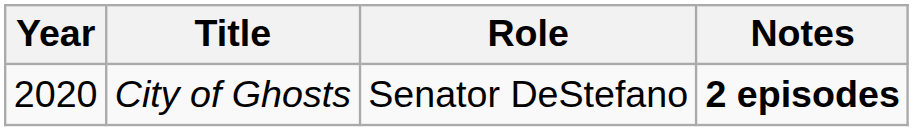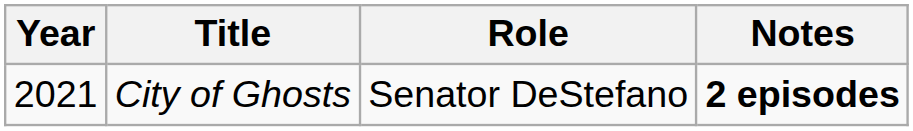City of Ghosts | Year: 2020 -> 2021
